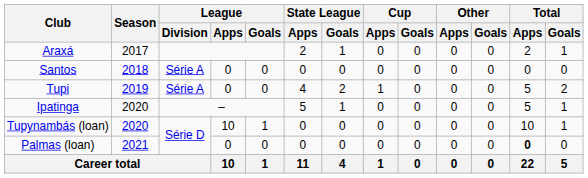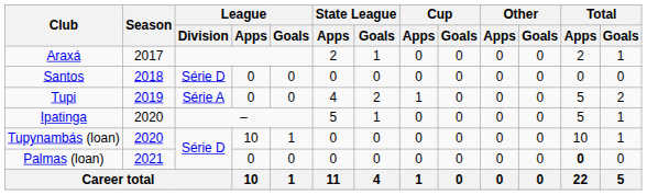Santos | League / Division: Série A -> Série D
